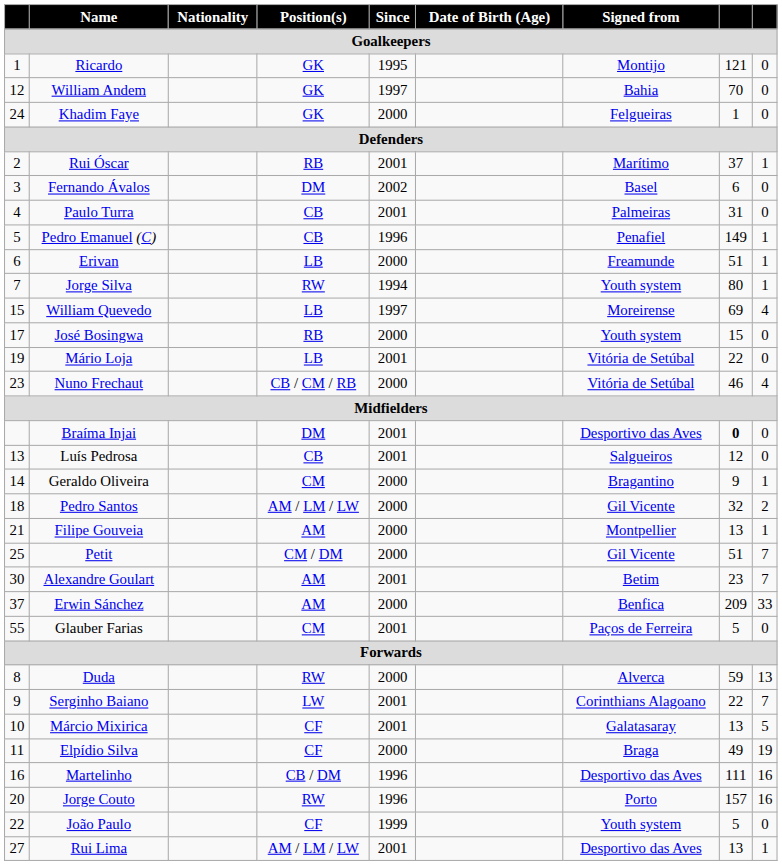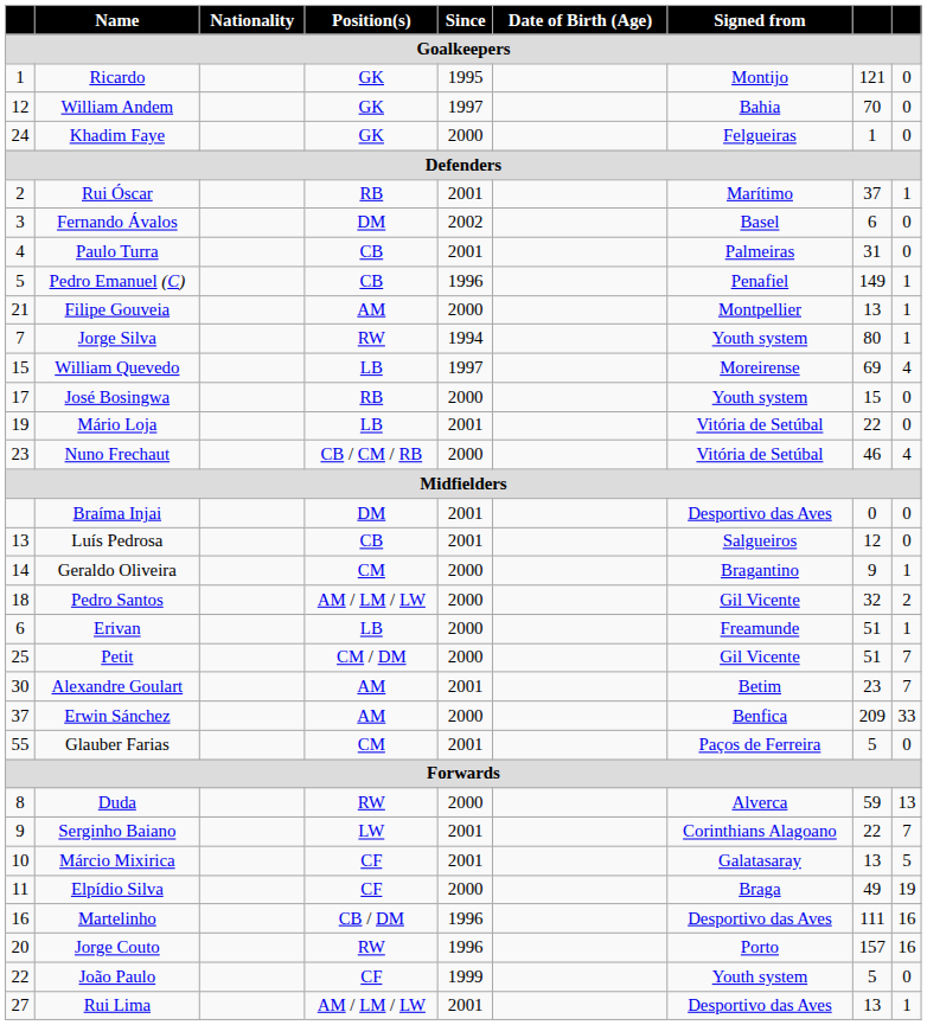rows swapped: Erivan <-> Filipe Gouveia
Braíma Injai | column 8: bold -> normal
